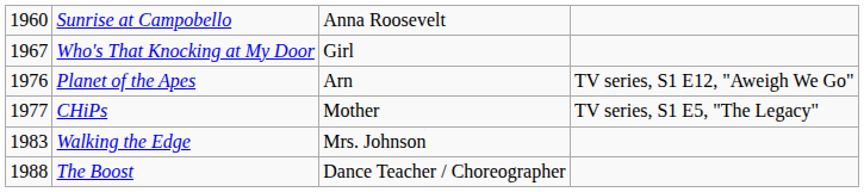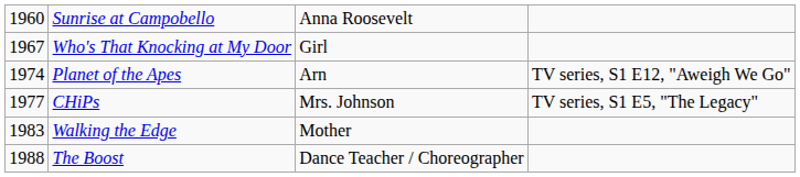Planet of the Apes | column 1: 1976 -> 1974
CHiPs | column 3: Mother -> Mrs. Johnson
Walking the Edge | column 3: Mrs. Johnson -> Mother
